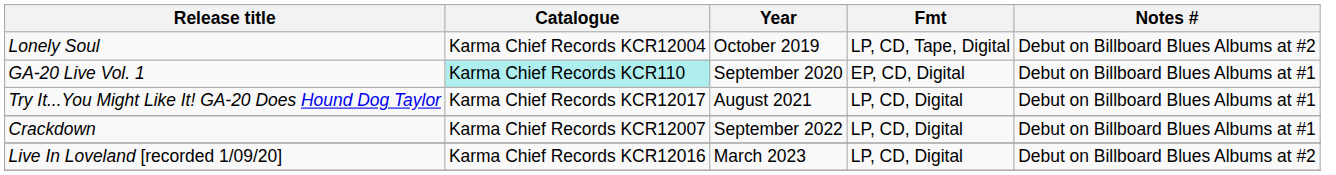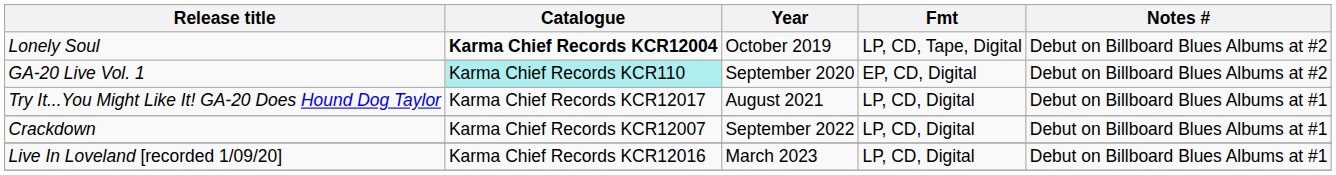Lonely Soul | Catalogue: normal -> bold
GA-20 Live Vol. 1 | Notes #: Debut on Billboard Blues Albums at #1 -> Debut on Billboard Blues Albums at #2
Live In Loveland [recorded 1/09/20] | Notes #: Debut on Billboard Blues Albums at #2 -> Debut on Billboard Blues Albums at #1
